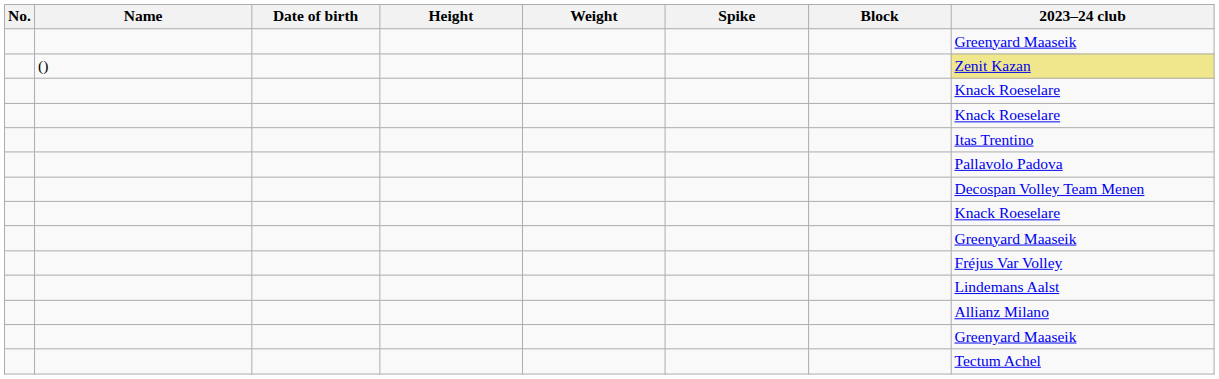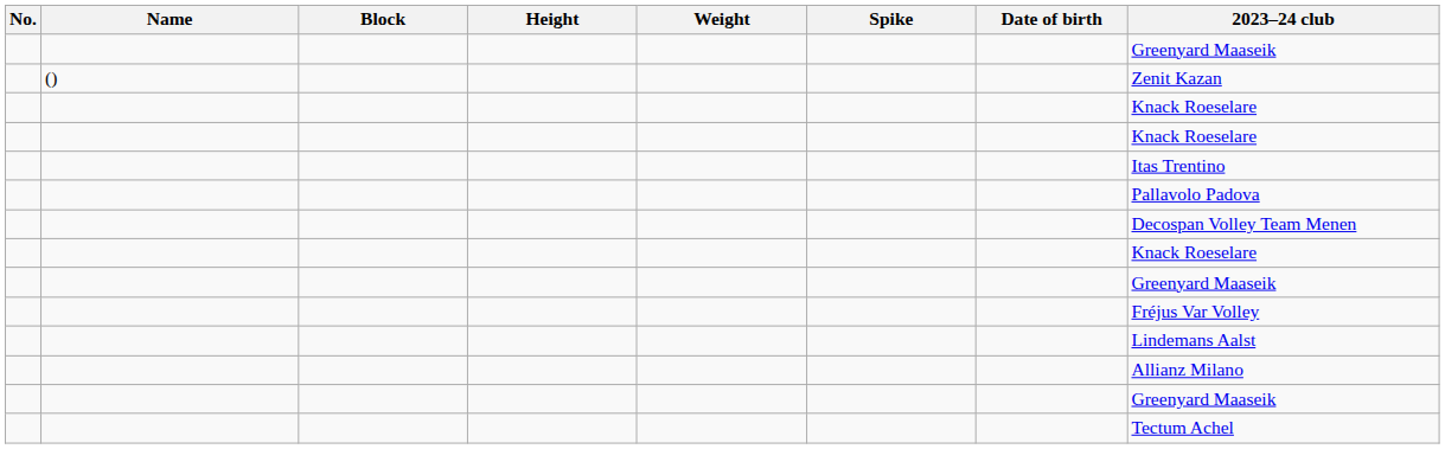columns swapped: Date of birth <-> Block
() | 2023–24 club: khaki background -> no background
